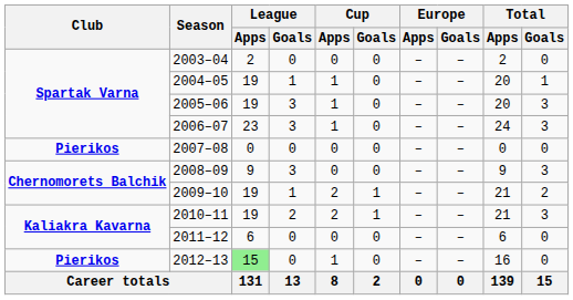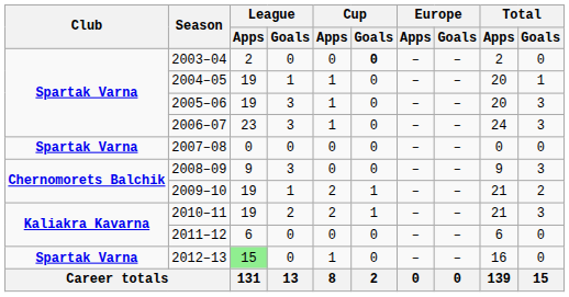2003–04 | Cup / Goals: normal -> bold
2007–08 | Club: Pierikos -> Spartak Varna
2012–13 | Club: Pierikos -> Spartak Varna
